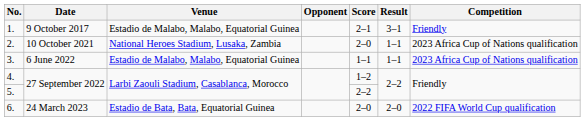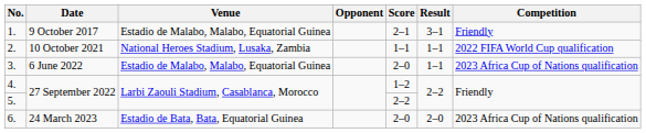2. | Score: 2–0 -> 1–1
2. | Competition: 2023 Africa Cup of Nations qualification -> 2022 FIFA World Cup qualification
3. | Score: 1–1 -> 2–0
6. | Competition: 2022 FIFA World Cup qualification -> 2023 Africa Cup of Nations qualification
